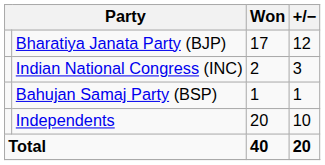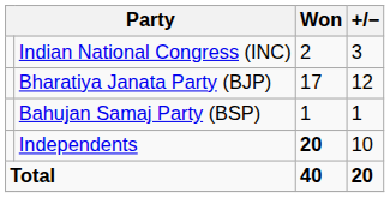rows swapped: Bharatiya Janata Party (BJP) <-> Indian National Congress (INC)
Independents | Won: normal -> bold
